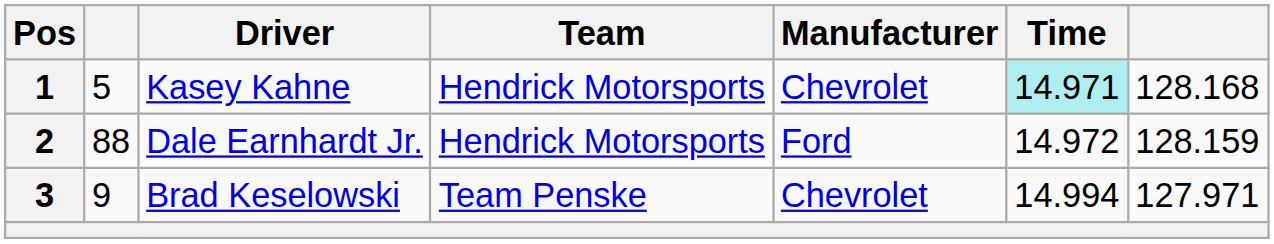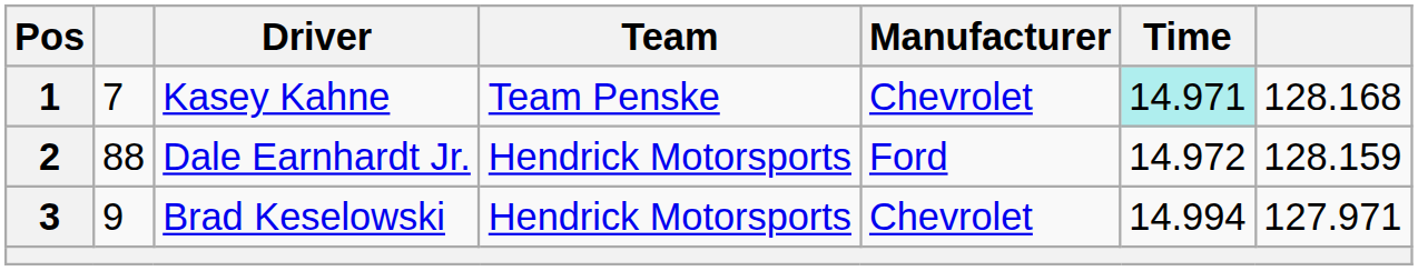Kasey Kahne | column 2: 5 -> 7
Kasey Kahne | Team: Hendrick Motorsports -> Team Penske
Brad Keselowski | Team: Team Penske -> Hendrick Motorsports
